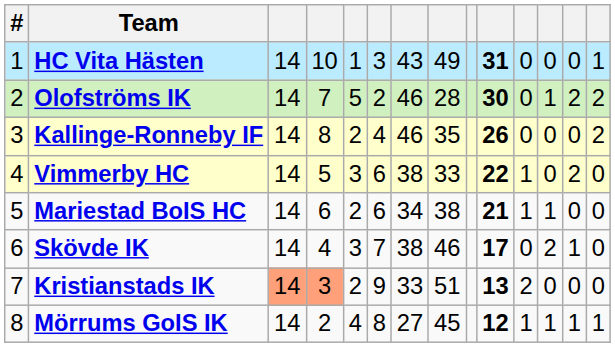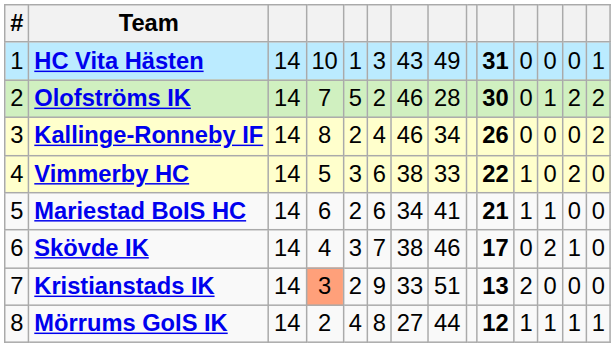Kallinge-Ronneby IF | column 8: 35 -> 34
Mariestad BoIS HC | column 8: 38 -> 41
Kristianstads IK | column 3: lightsalmon background -> no background
Mörrums GoIS IK | column 8: 45 -> 44
